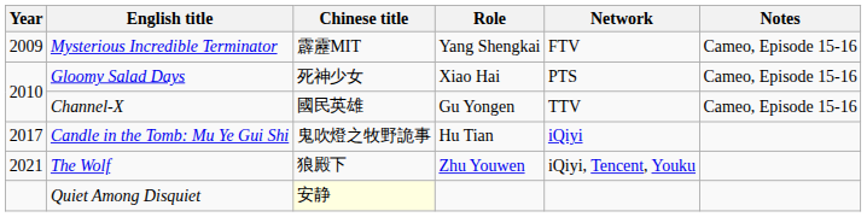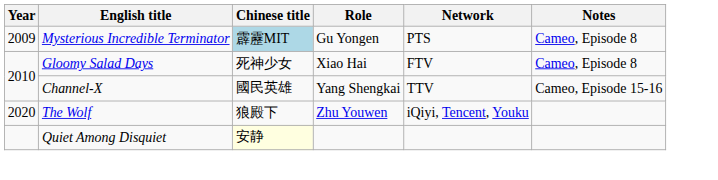Mysterious Incredible Terminator | Chinese title: no background -> lightblue background
Mysterious Incredible Terminator | Role: Yang Shengkai -> Gu Yongen
Mysterious Incredible Terminator | Network: FTV -> PTS
Mysterious Incredible Terminator | Notes: Cameo, Episode 15-16 -> Cameo, Episode 8
Gloomy Salad Days | Network: PTS -> FTV
Gloomy Salad Days | Notes: Cameo, Episode 15-16 -> Cameo, Episode 8
Channel-X | Role: Gu Yongen -> Yang Shengkai
- row: 2017 | Candle in the Tomb: Mu Ye Gui Shi | 鬼吹燈之牧野詭事 | Hu Tian | iQiyi
The Wolf | Year: 2021 -> 2020
